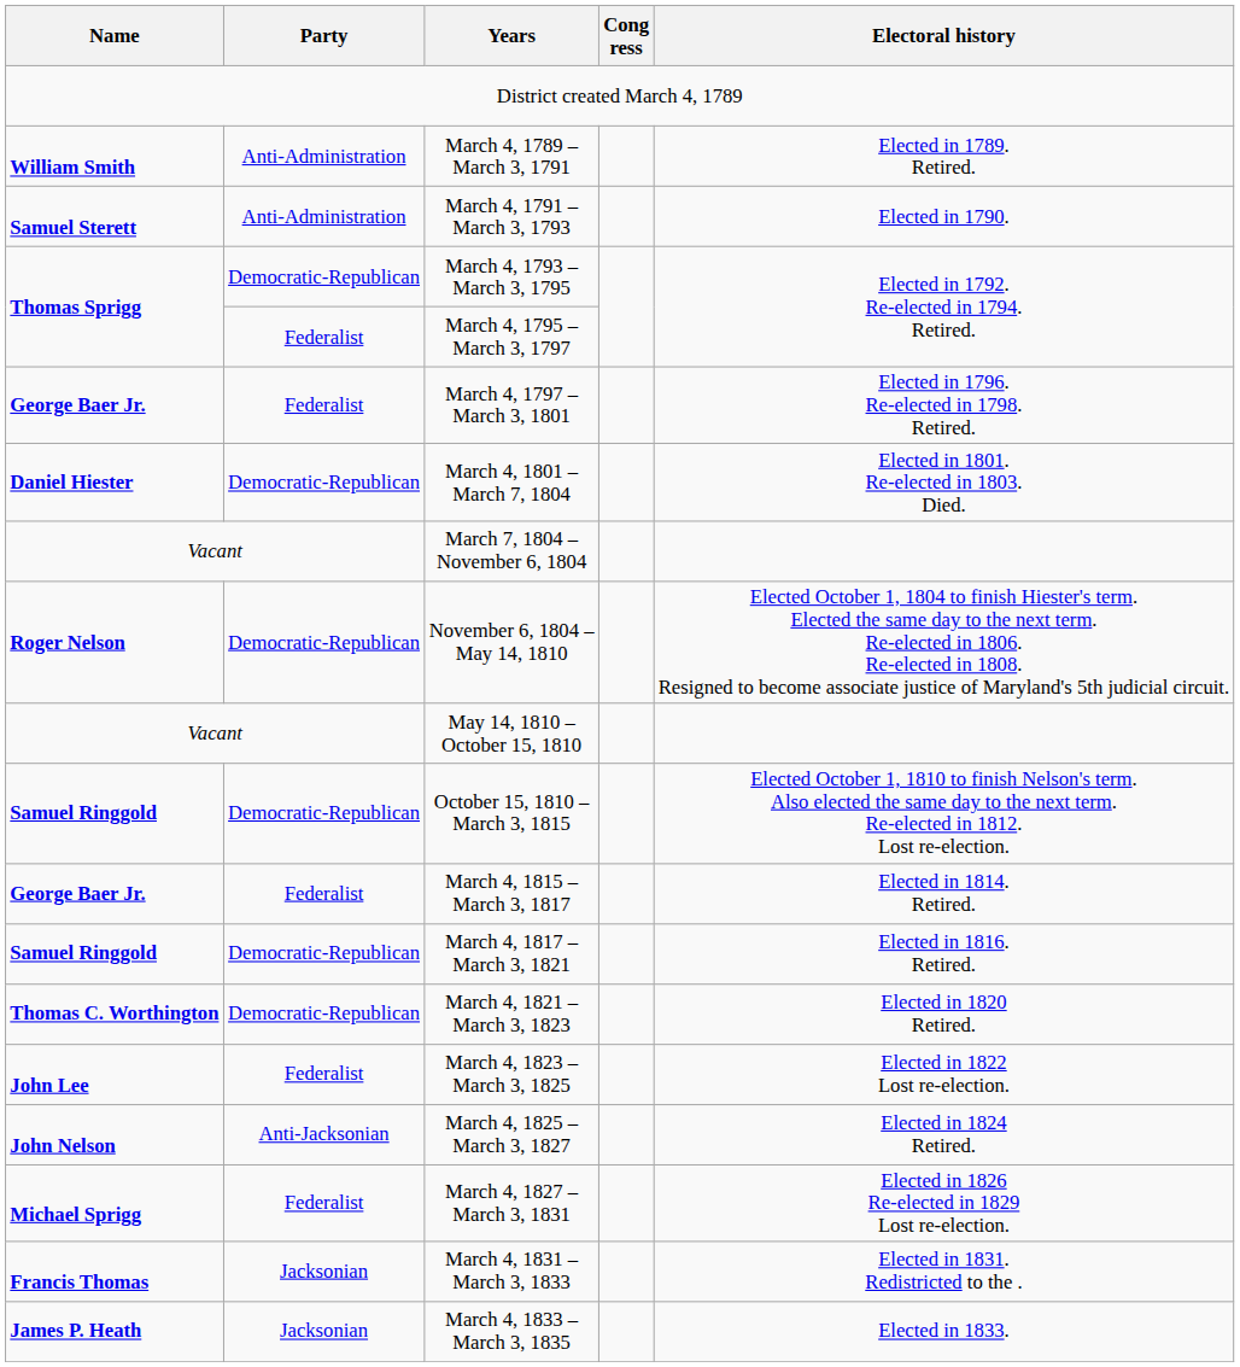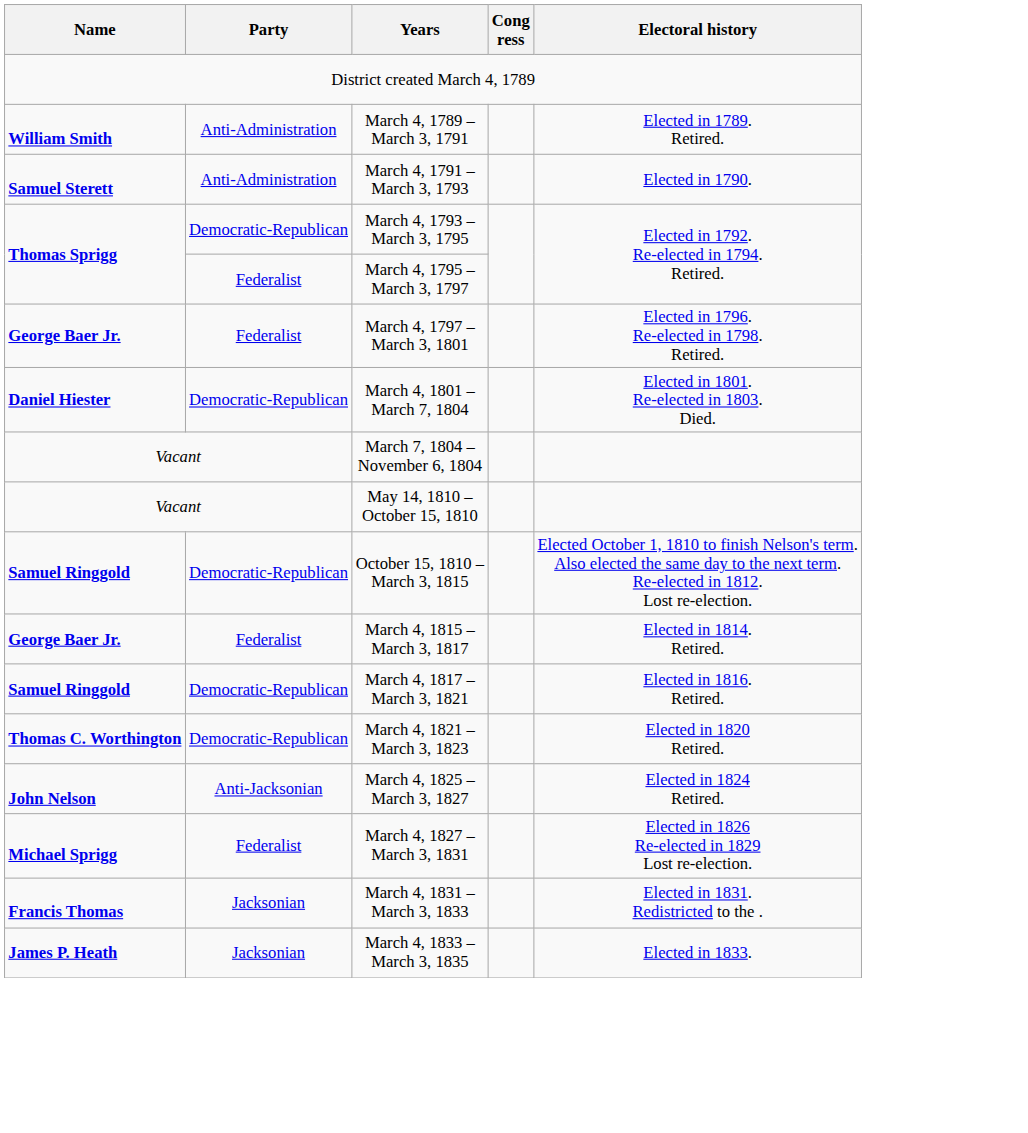- row: Roger Nelson | Democratic-Republican | November 6, 1804 – May 14, 1810 | Elected October 1, 1804 to finish Hiester's term. Elected the same day to the next term. Re-elected in 1806. Re-elected in 1808. Resigned to become associate justice of Maryland's 5th judicial circuit.
- row: John Lee | Federalist | March 4, 1823 – March 3, 1825 | Elected in 1822 Lost re-election.
